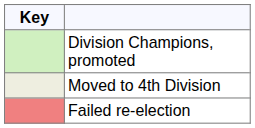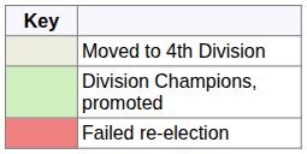rows swapped: Division Champions, promoted <-> Moved to 4th Division
